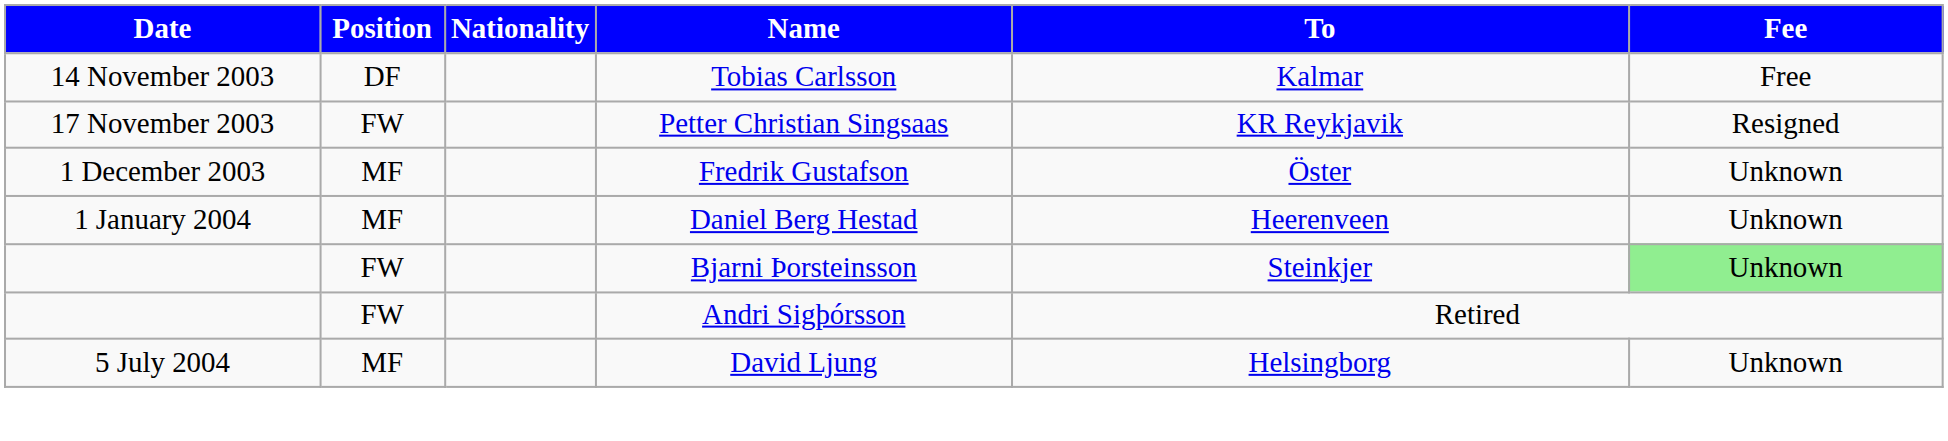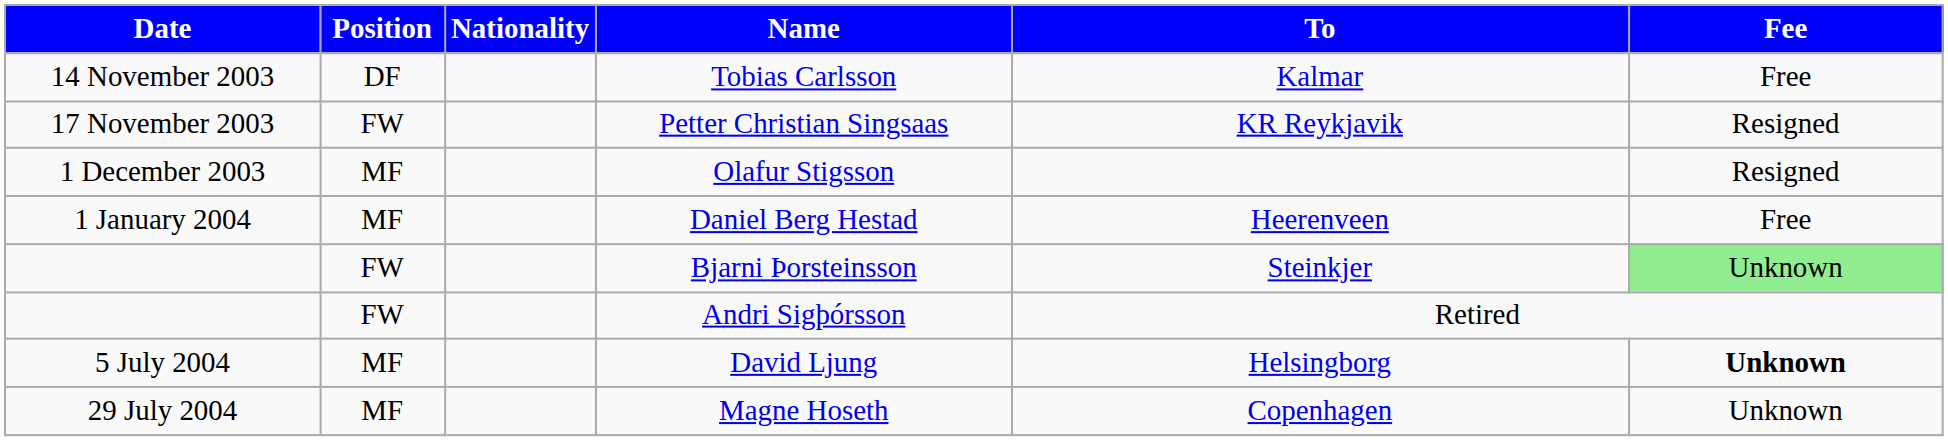- row: 1 December 2003 | MF | Fredrik Gustafson | Öster | Unknown
+ row: 1 December 2003 | MF | Olafur Stigsson | Resigned
Daniel Berg Hestad | Fee: Unknown -> Free
David Ljung | Fee: normal -> bold
+ row: 29 July 2004 | MF | Magne Hoseth | Copenhagen | Unknown
